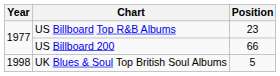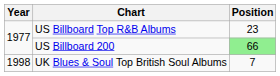US Billboard 200 | Position: no background -> lightgreen background
UK Blues & Soul Top British Soul Albums | Position: 5 -> 7
